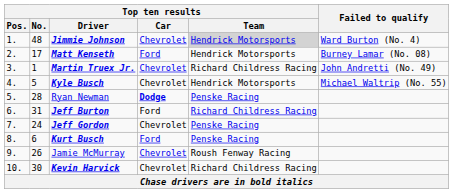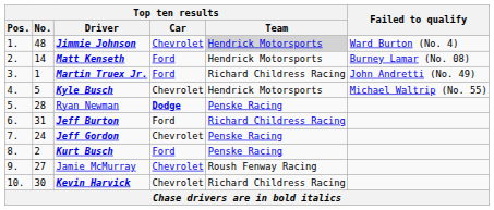Matt Kenseth | Top ten results / No.: 17 -> 14
Martin Truex Jr. | Top ten results / Car: Chevrolet -> Ford
Kurt Busch | Top ten results / No.: 6 -> 2
Jamie McMurray | Top ten results / No.: 26 -> 27
